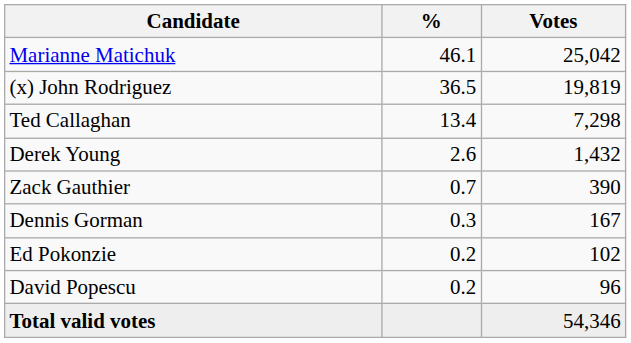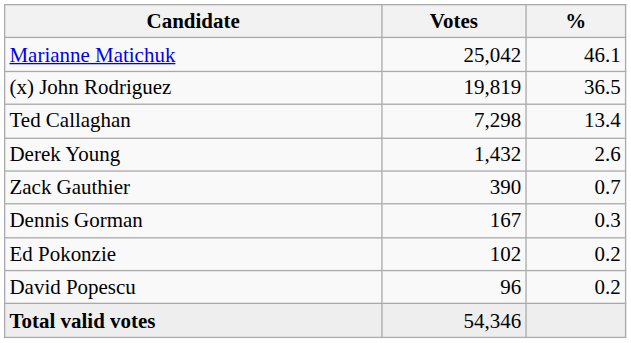columns swapped: Votes <-> %
